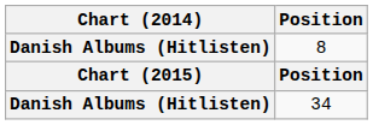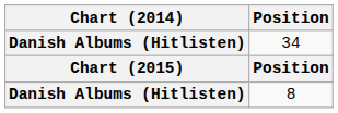rows swapped: 8 <-> 34
